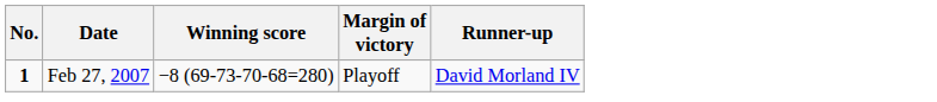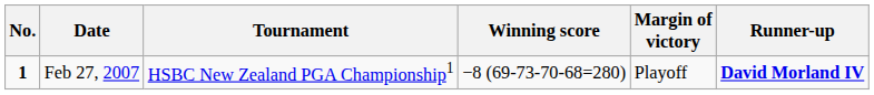+ column: Tournament | HSBC New Zealand PGA Championship1
Feb 27, 2007 | Runner-up: normal -> bold
